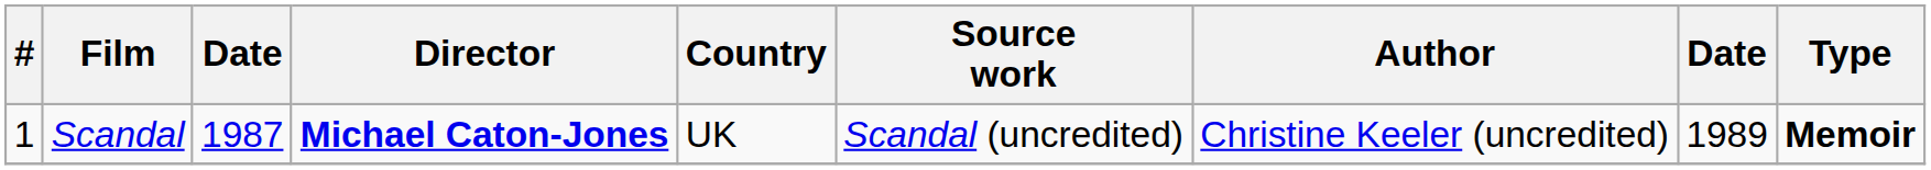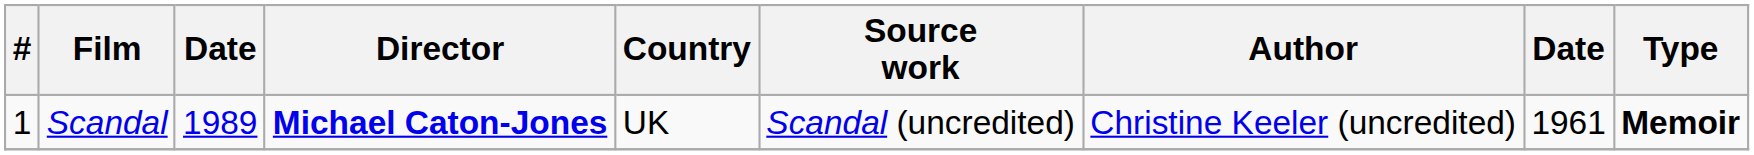Scandal | column 3: 1987 -> 1989
Scandal | column 8: 1989 -> 1961
